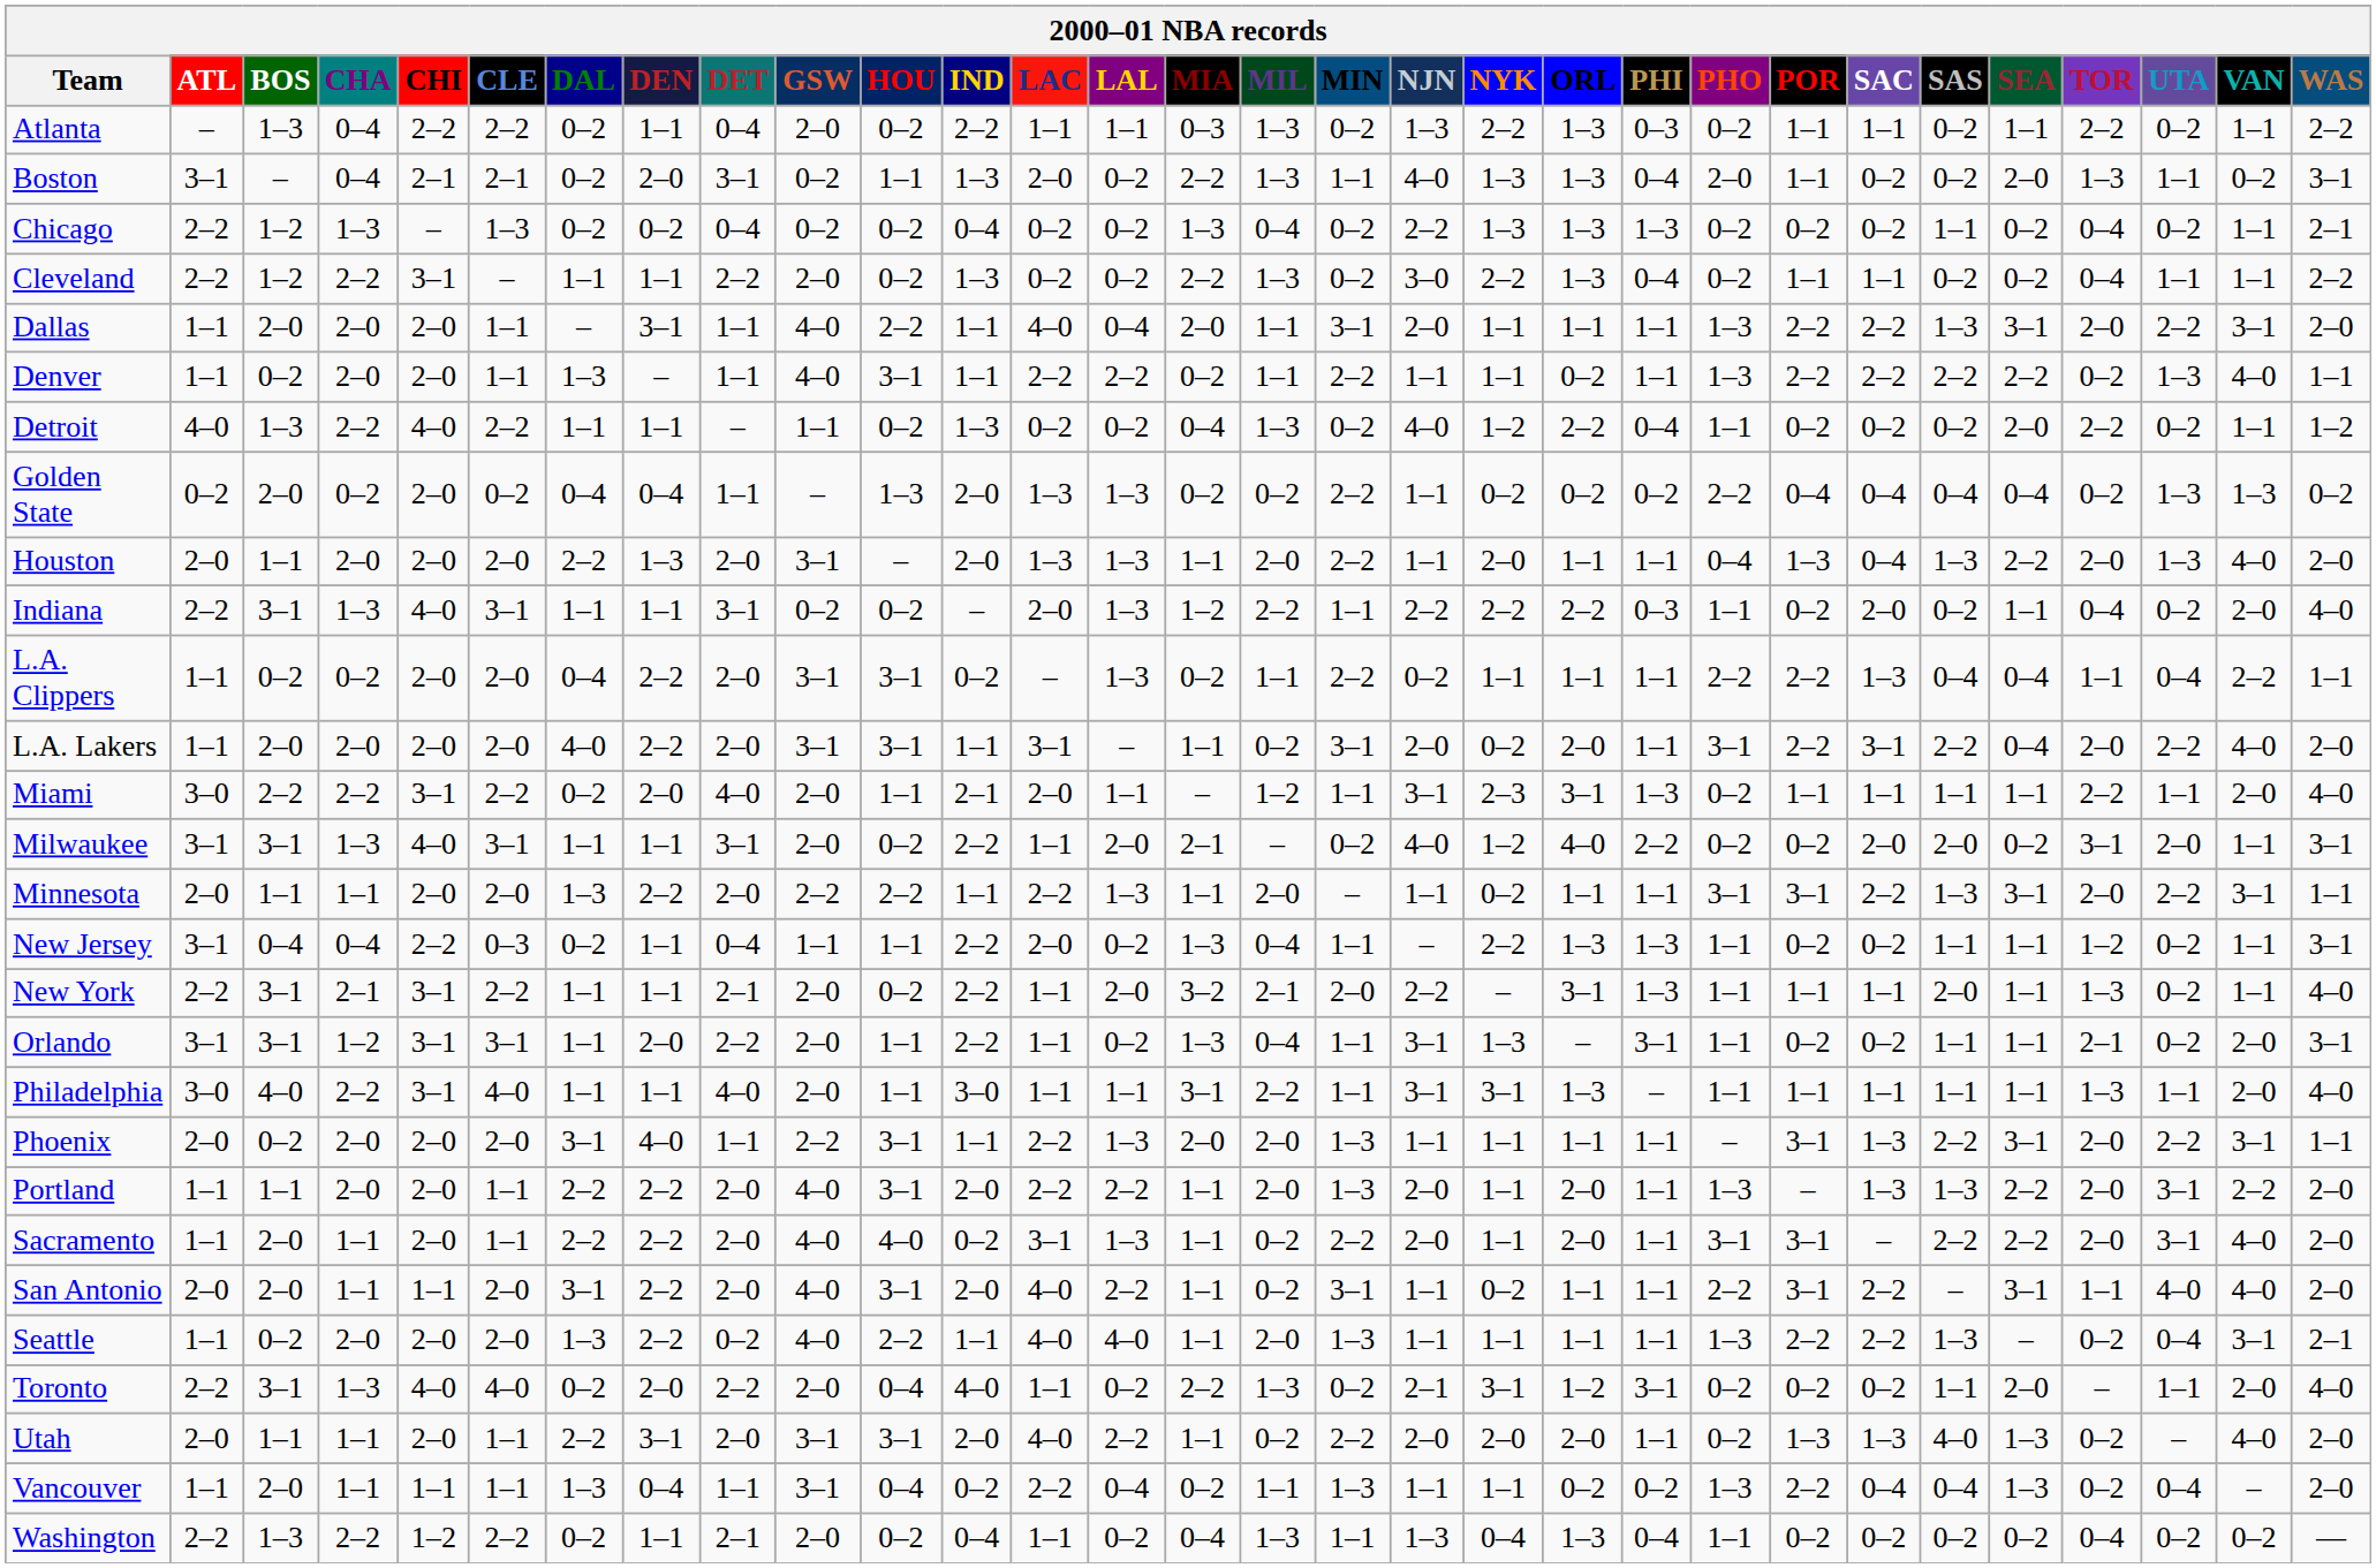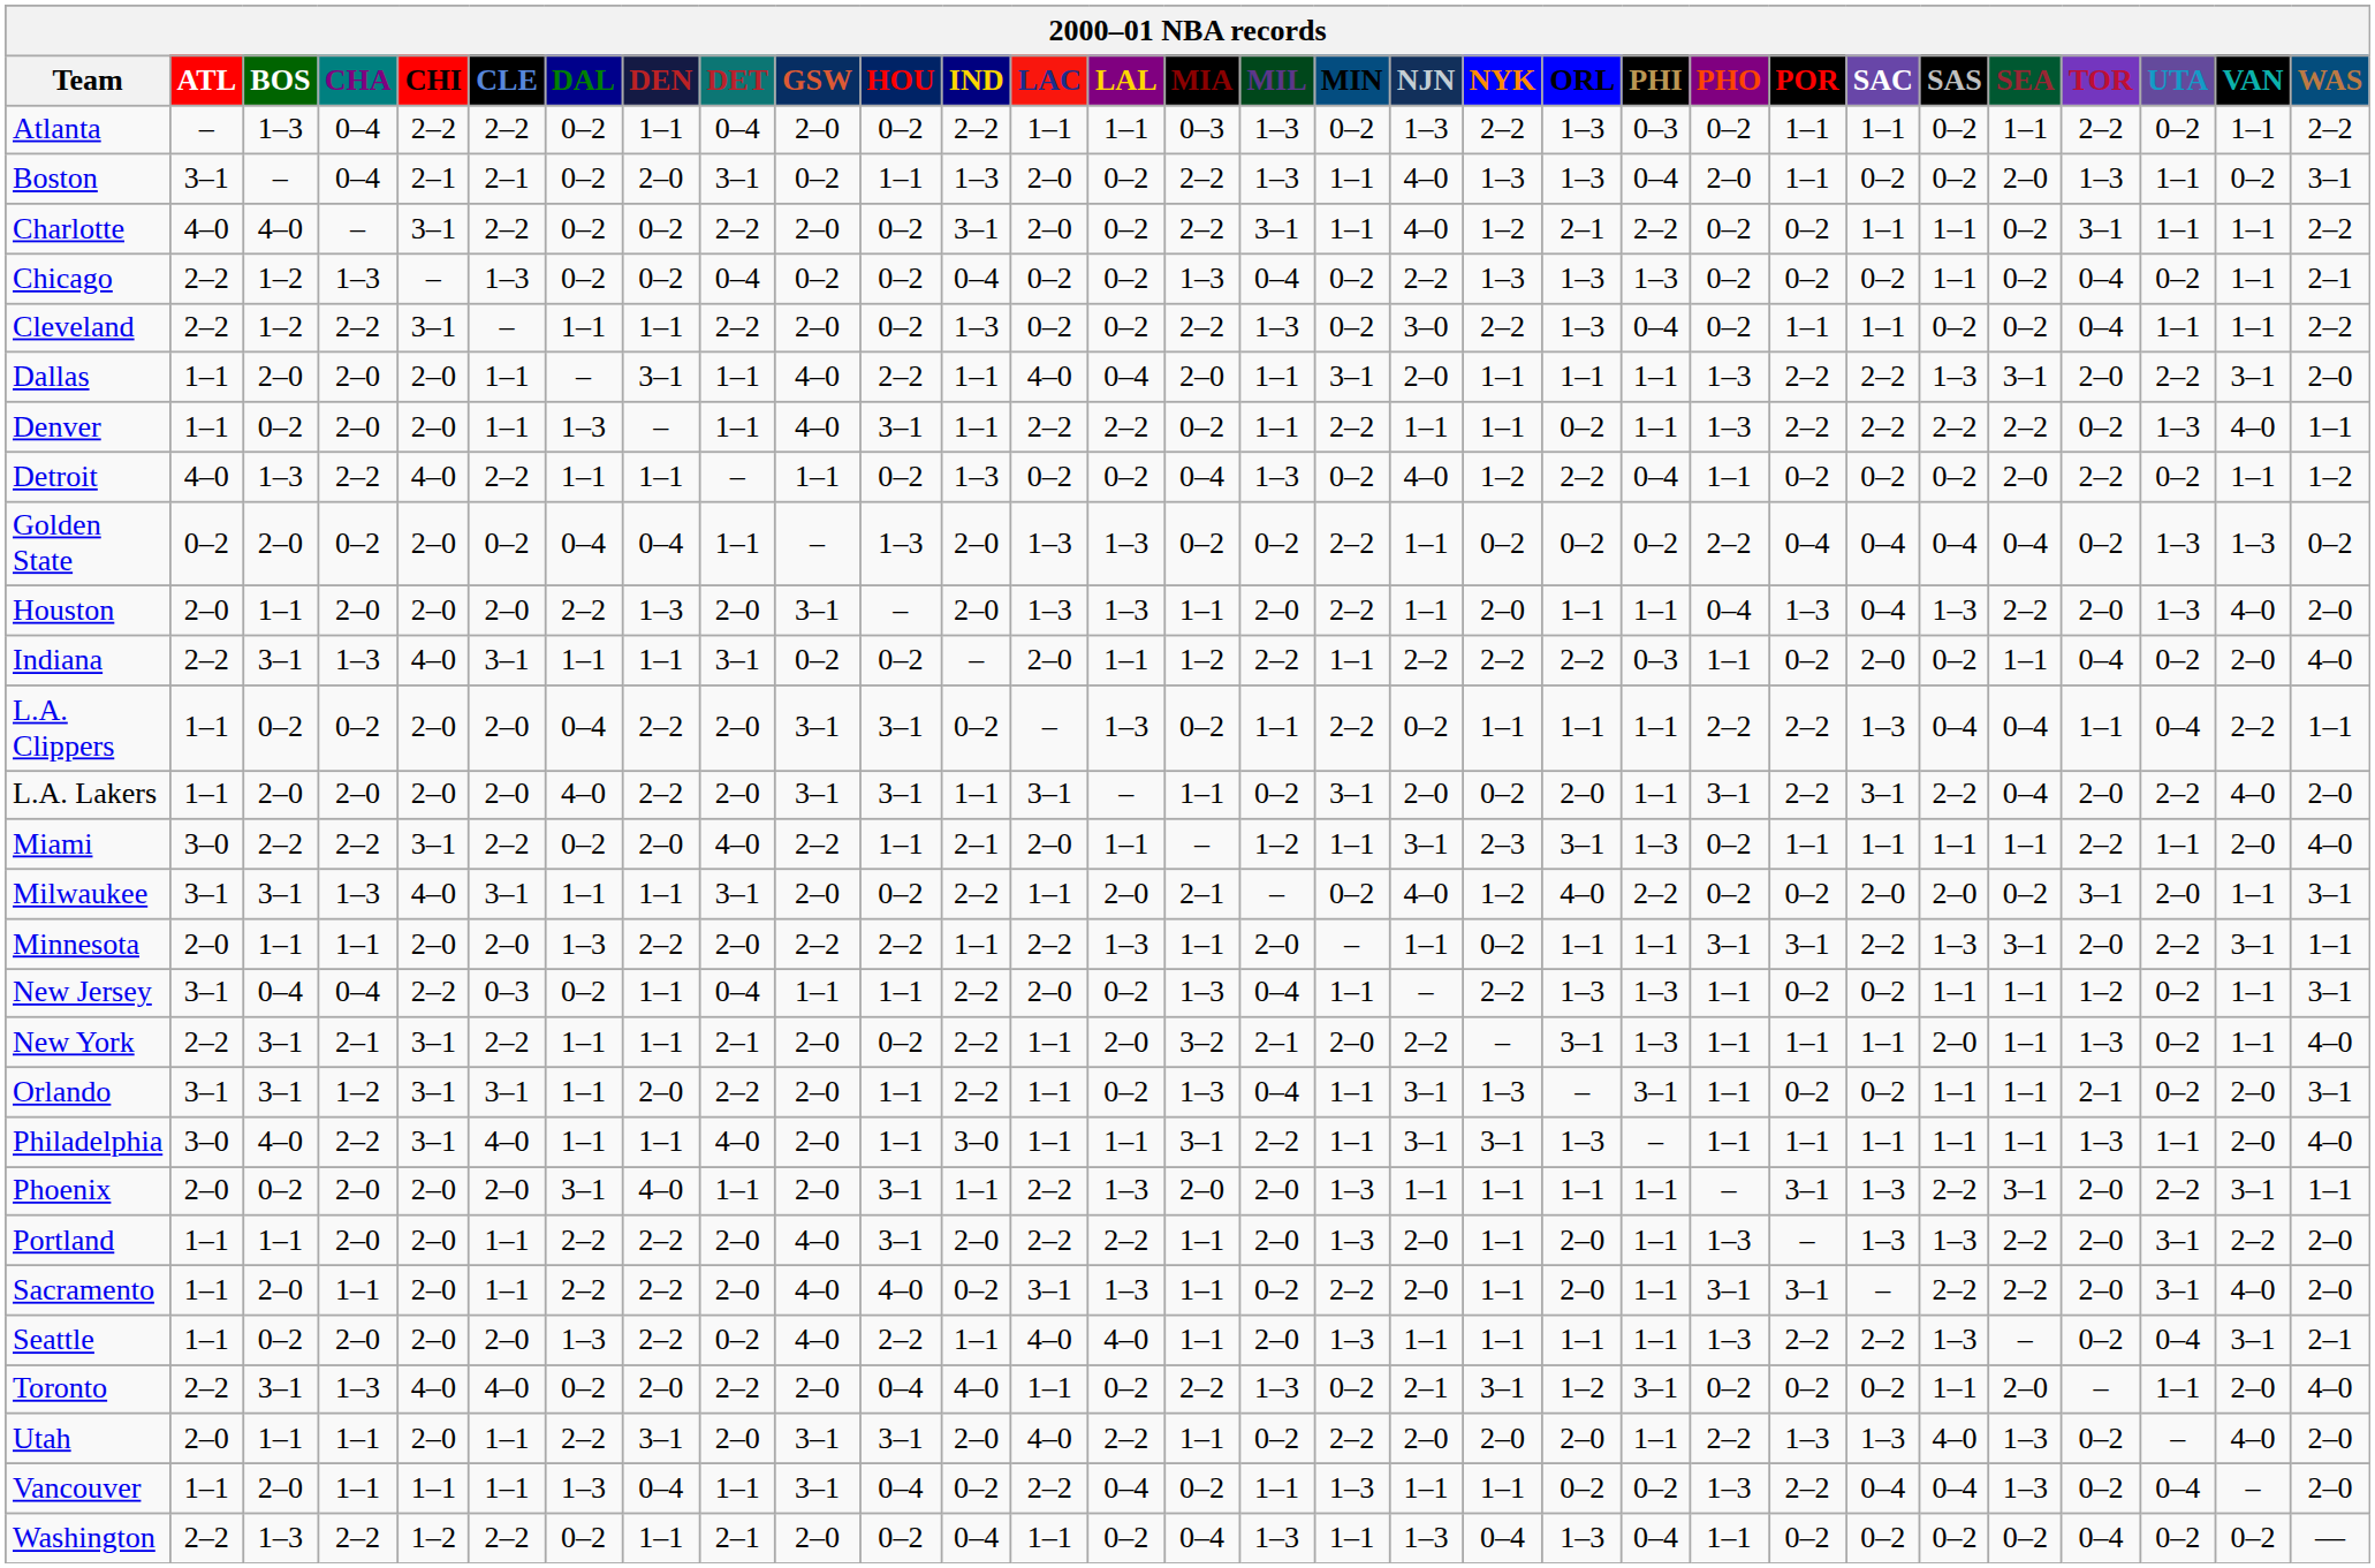+ row: Charlotte | 4–0 | 4–0 | – | 3–1 | 2–2 | 0–2 | 0–2 | 2–2 | 2–0 | 0–2 | 3–1 | 2–0 | 0–2 | 2–2 | 3–1 | 1–1 | 4–0 | 1–2 | 2–1 | 2–2 | 0–2 | 0–2 | 1–1 | 1–1 | 0–2 | 3–1 | 1–1 | 1–1 | 2–2
Indiana | LAL: 1–3 -> 1–1
Miami | GSW: 2–0 -> 2–2
Phoenix | GSW: 2–2 -> 2–0
- row: San Antonio | 2–0 | 2–0 | 1–1 | 1–1 | 2–0 | 3–1 | 2–2 | 2–0 | 4–0 | 3–1 | 2–0 | 4–0 | 2–2 | 1–1 | 0–2 | 3–1 | 1–1 | 0–2 | 1–1 | 1–1 | 2–2 | 3–1 | 2–2 | – | 3–1 | 1–1 | 4–0 | 4–0 | 2–0
Utah | PHO: 0–2 -> 2–2
